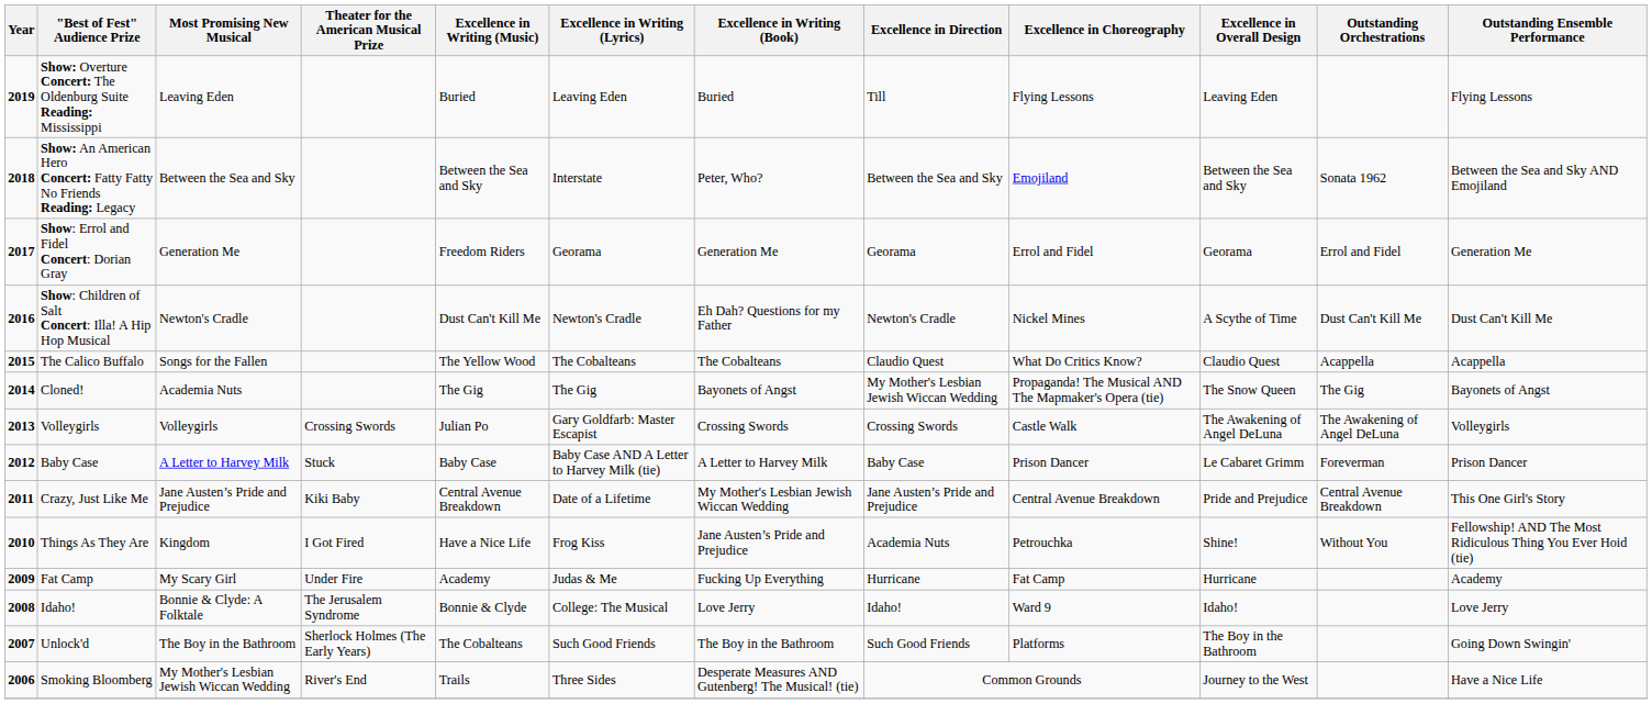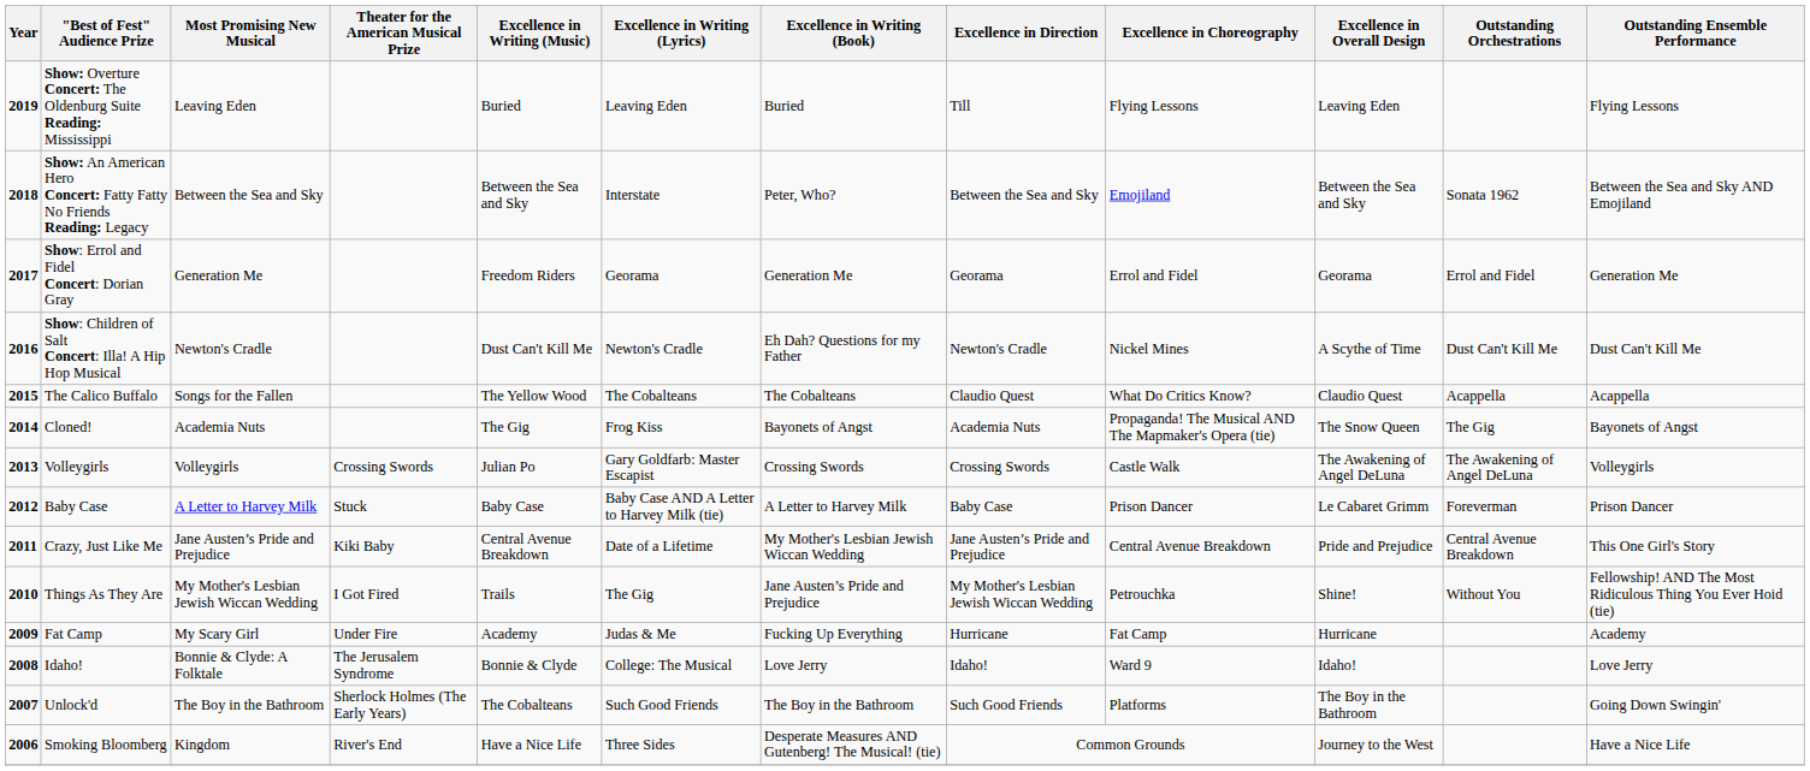Cloned! | Excellence in Writing (Lyrics): The Gig -> Frog Kiss
Cloned! | Excellence in Direction: My Mother's Lesbian Jewish Wiccan Wedding -> Academia Nuts
Things As They Are | Most Promising New Musical: Kingdom -> My Mother's Lesbian Jewish Wiccan Wedding
Things As They Are | Excellence in Writing (Music): Have a Nice Life -> Trails
Things As They Are | Excellence in Writing (Lyrics): Frog Kiss -> The Gig
Things As They Are | Excellence in Direction: Academia Nuts -> My Mother's Lesbian Jewish Wiccan Wedding
Smoking Bloomberg | Most Promising New Musical: My Mother's Lesbian Jewish Wiccan Wedding -> Kingdom
Smoking Bloomberg | Excellence in Writing (Music): Trails -> Have a Nice Life
